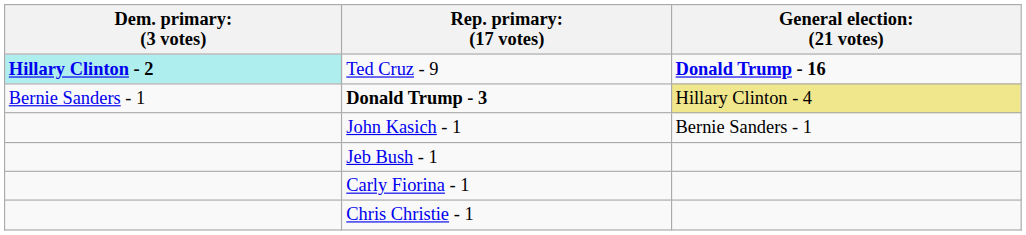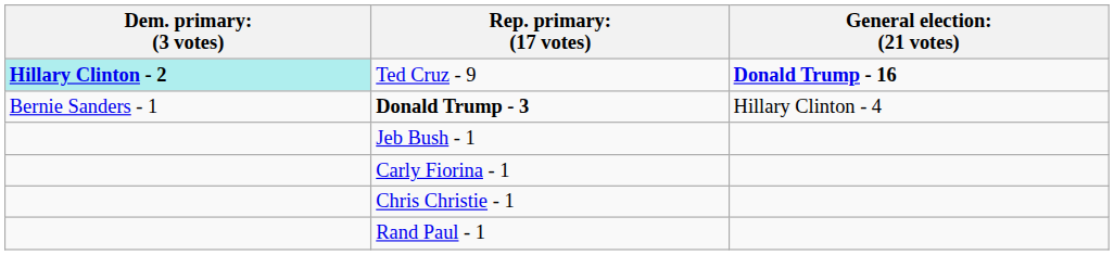Donald Trump - 3 | column 3: khaki background -> no background
- row: John Kasich - 1 | Bernie Sanders - 1
+ row: Rand Paul - 1
